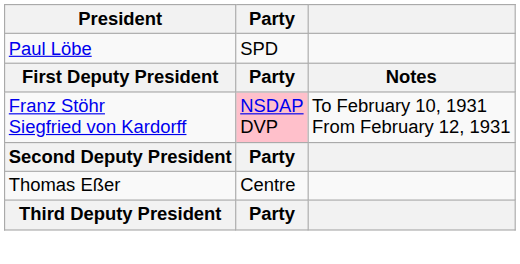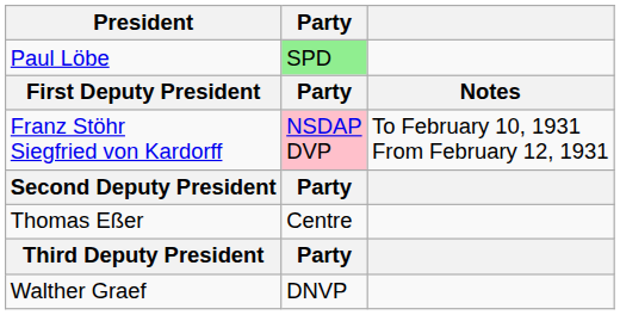Paul Löbe | Party: no background -> lightgreen background
+ row: Walther Graef | DNVP
